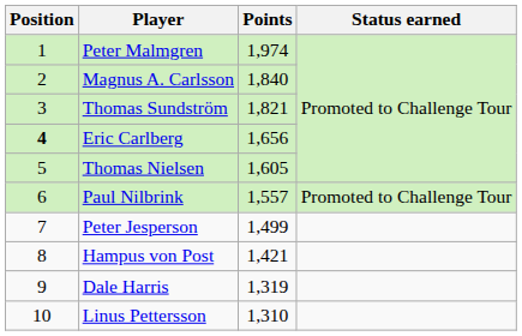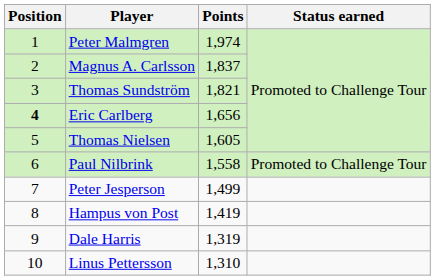Magnus A. Carlsson | Points: 1,840 -> 1,837
Paul Nilbrink | Points: 1,557 -> 1,558
Hampus von Post | Points: 1,421 -> 1,419
